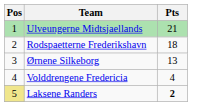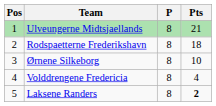+ column: P | 8 | 8 | 8 | 8 | 8
Ørnene Silkeborg | Pts: 13 -> 10
Laksene Randers | Pos: khaki background -> no background
